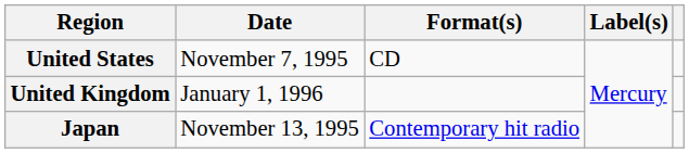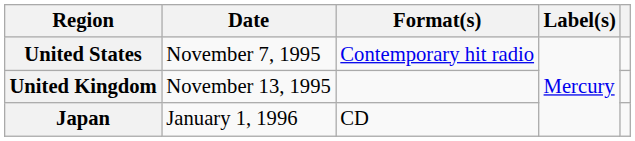United States | Format(s): CD -> Contemporary hit radio
United Kingdom | Date: January 1, 1996 -> November 13, 1995
Japan | Date: November 13, 1995 -> January 1, 1996
Japan | Format(s): Contemporary hit radio -> CD
